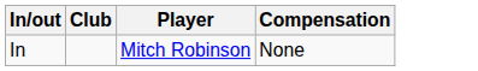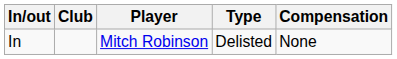+ column: Type | Delisted
